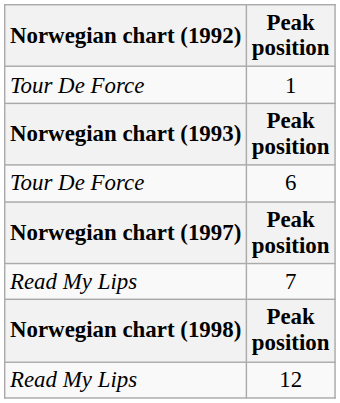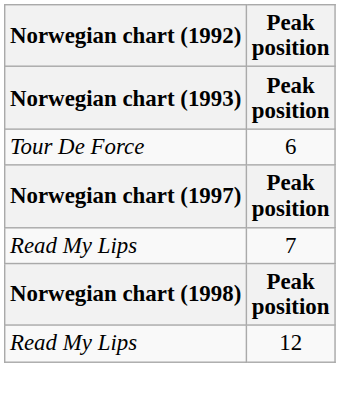- row: Tour De Force | 1
